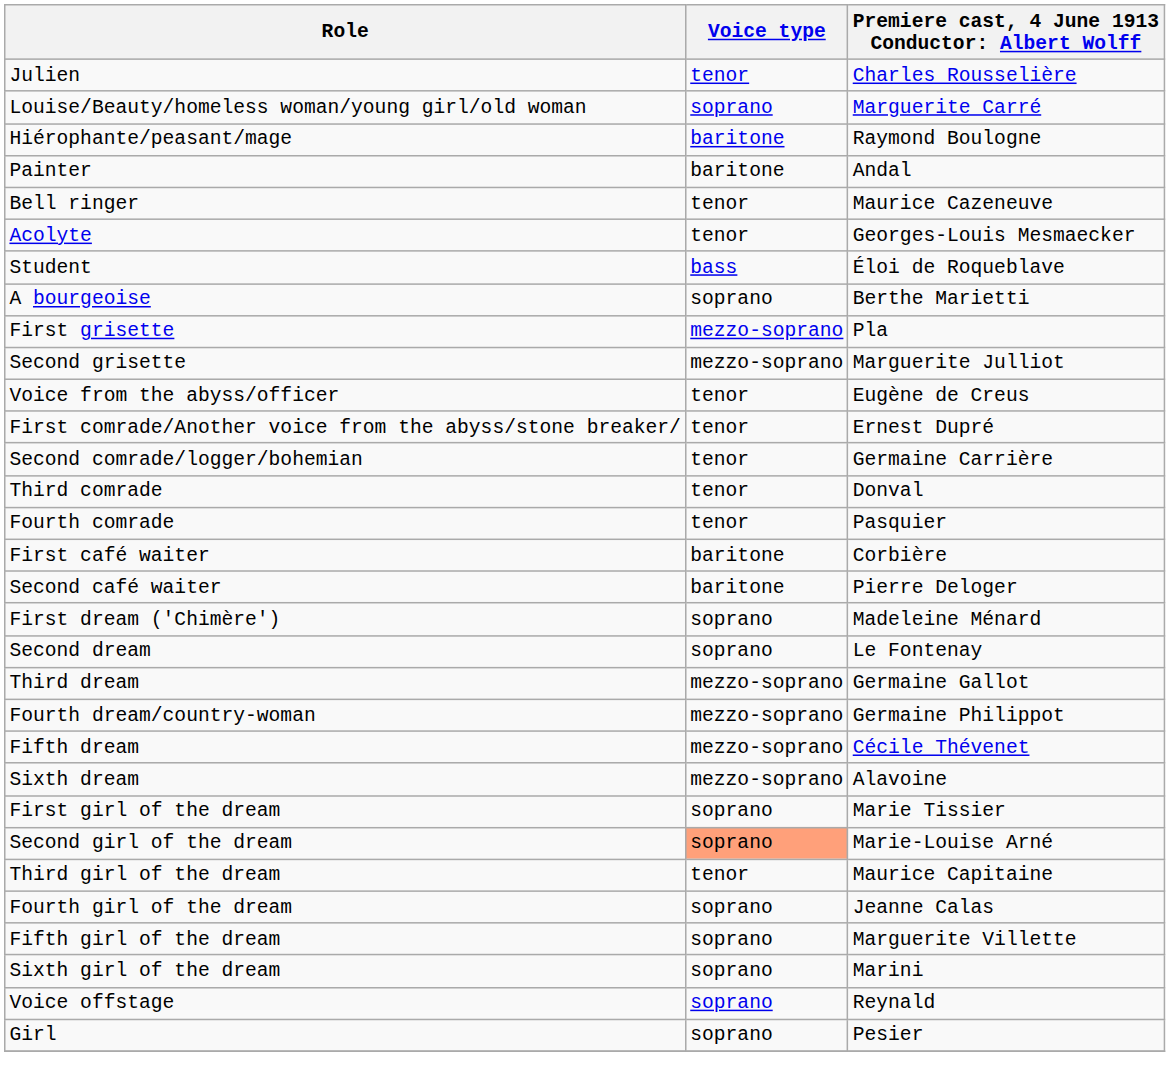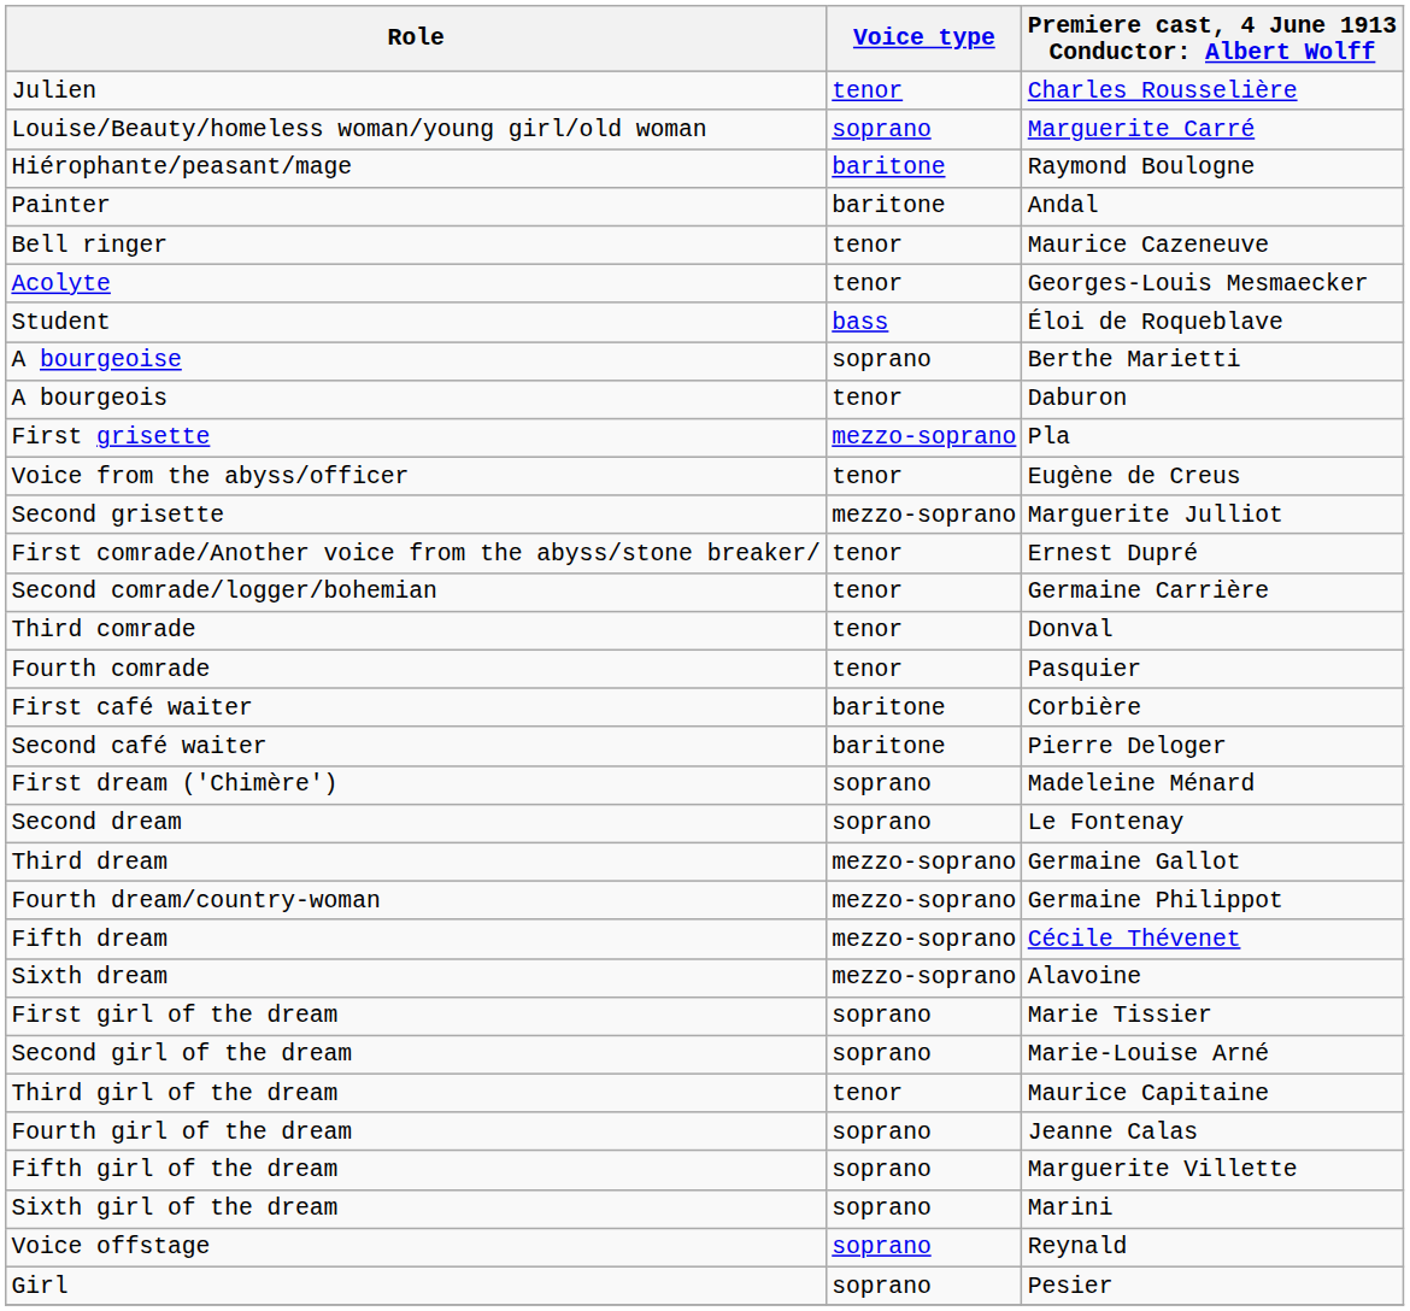+ row: A bourgeois | tenor | Daburon
rows swapped: Second grisette <-> Voice from the abyss/officer
Second girl of the dream | Voice type: lightsalmon background -> no background
